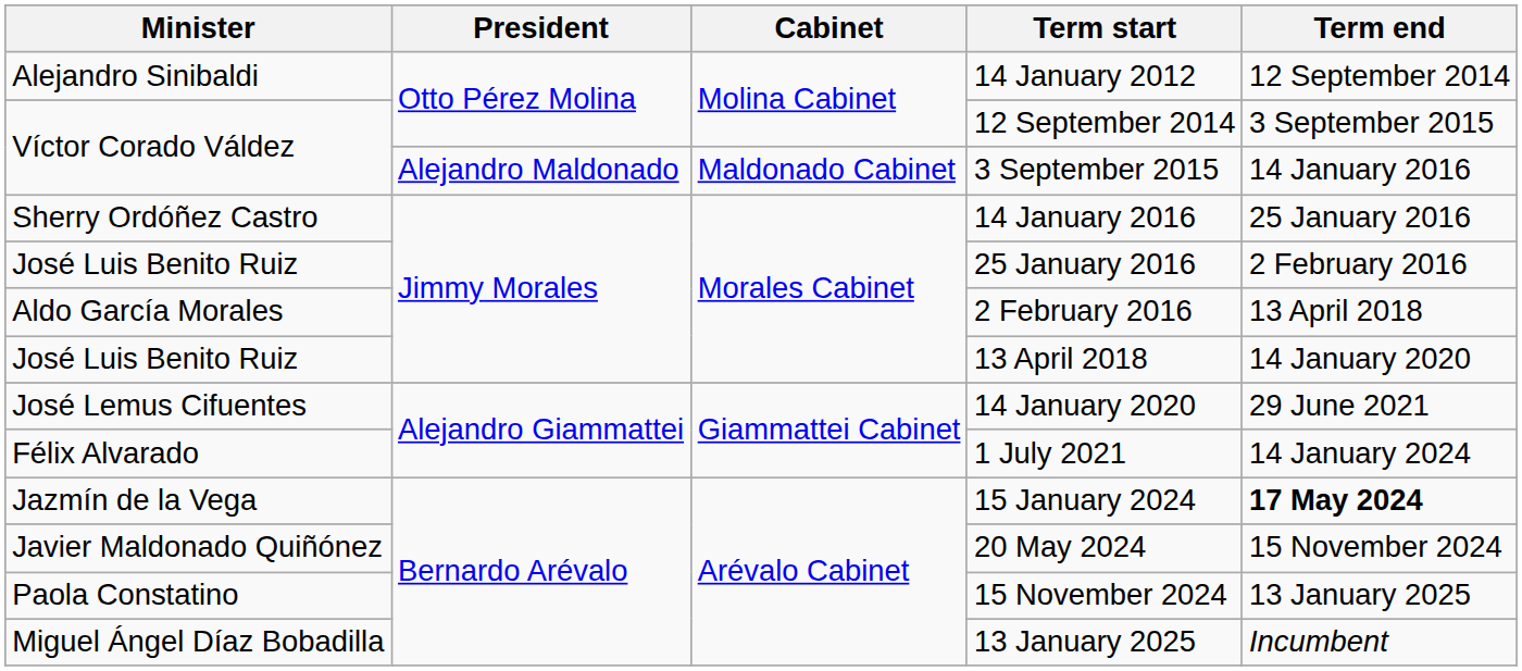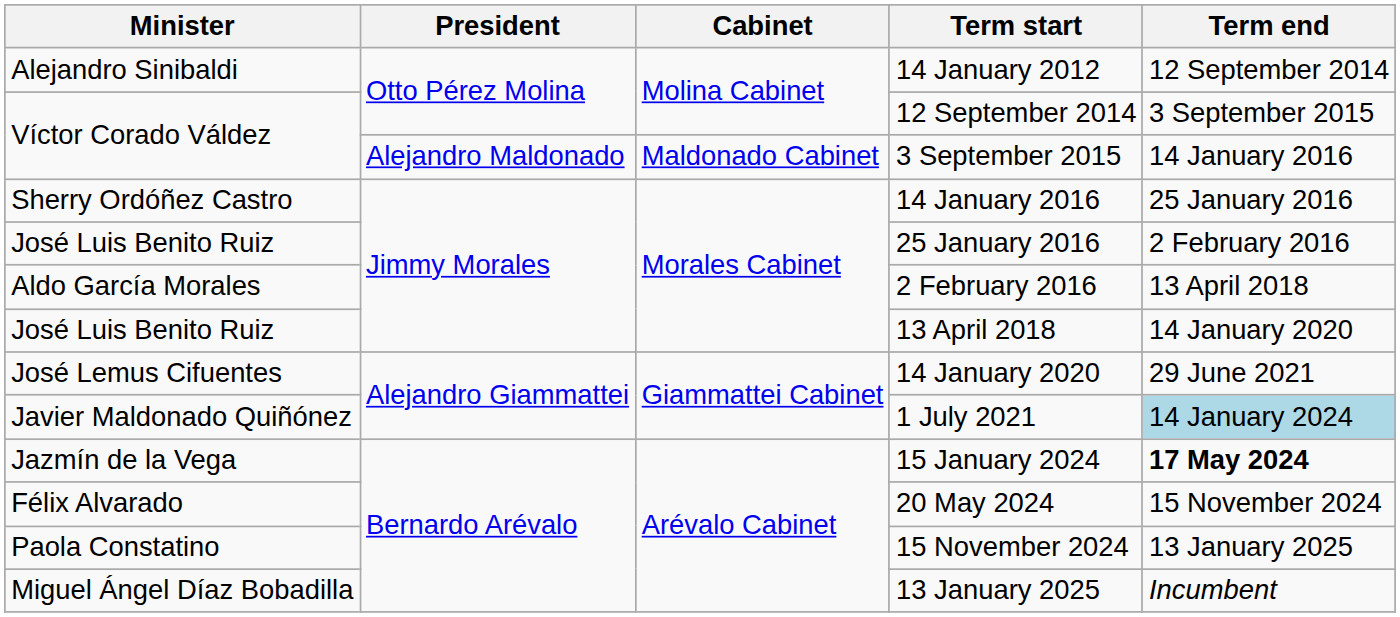1 July 2021 | Minister: Félix Alvarado -> Javier Maldonado Quiñónez
1 July 2021 | Term end: no background -> lightblue background
20 May 2024 | Minister: Javier Maldonado Quiñónez -> Félix Alvarado
